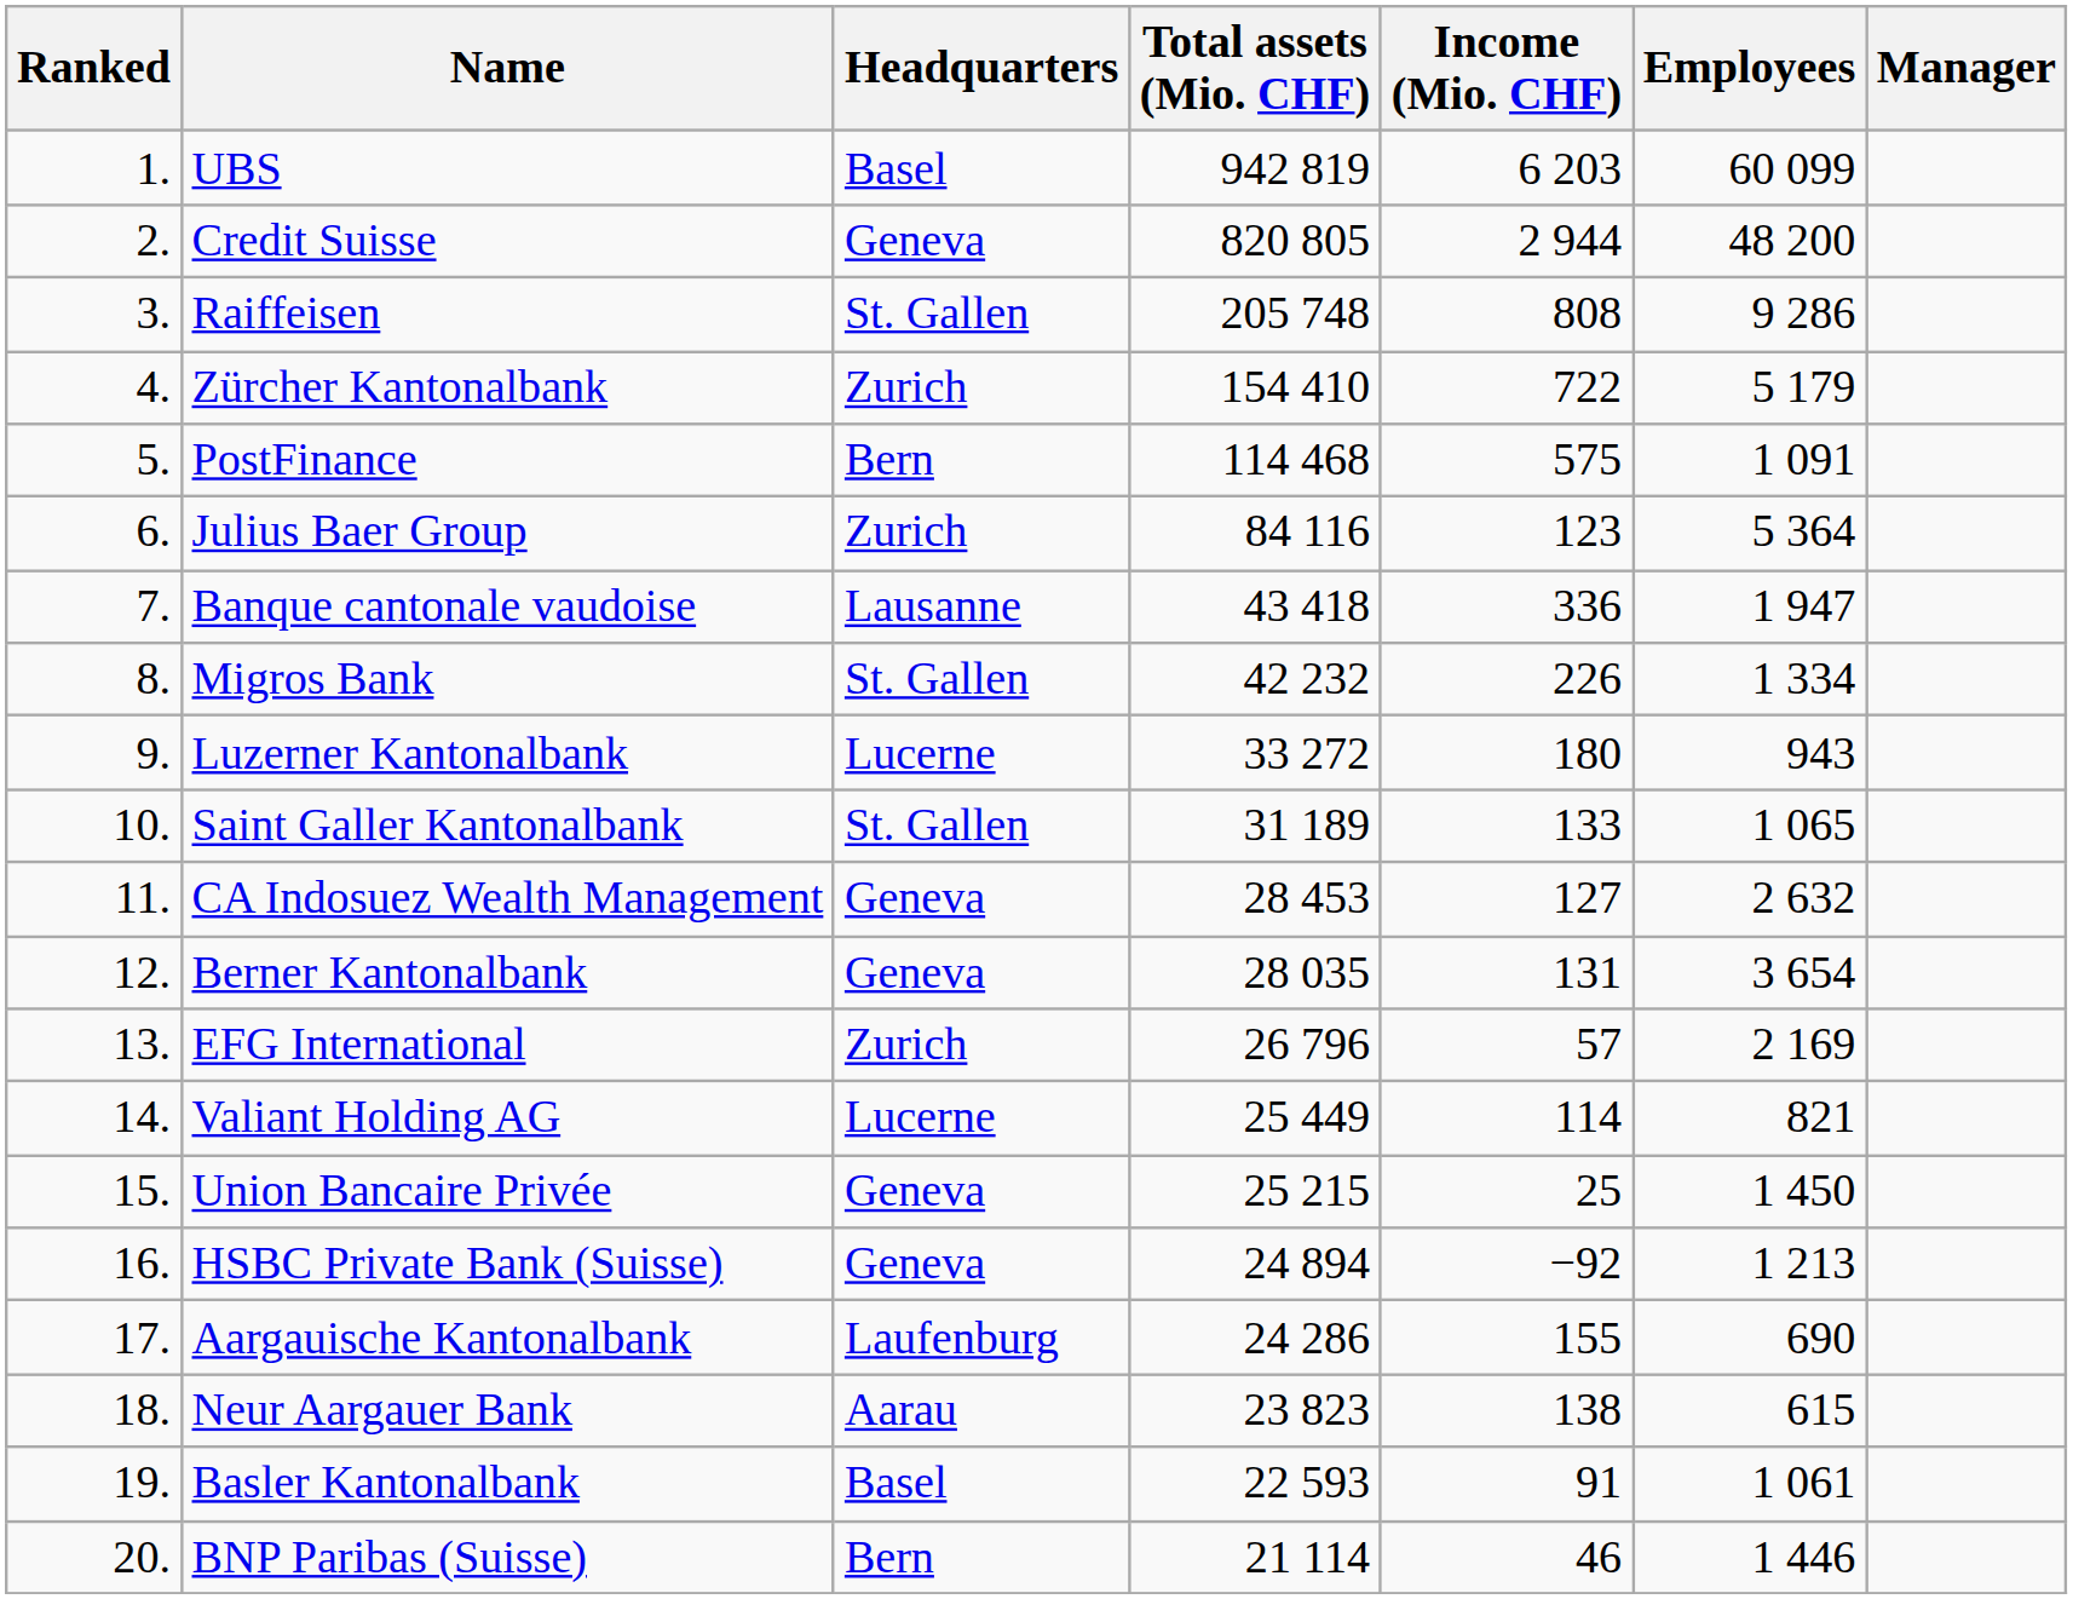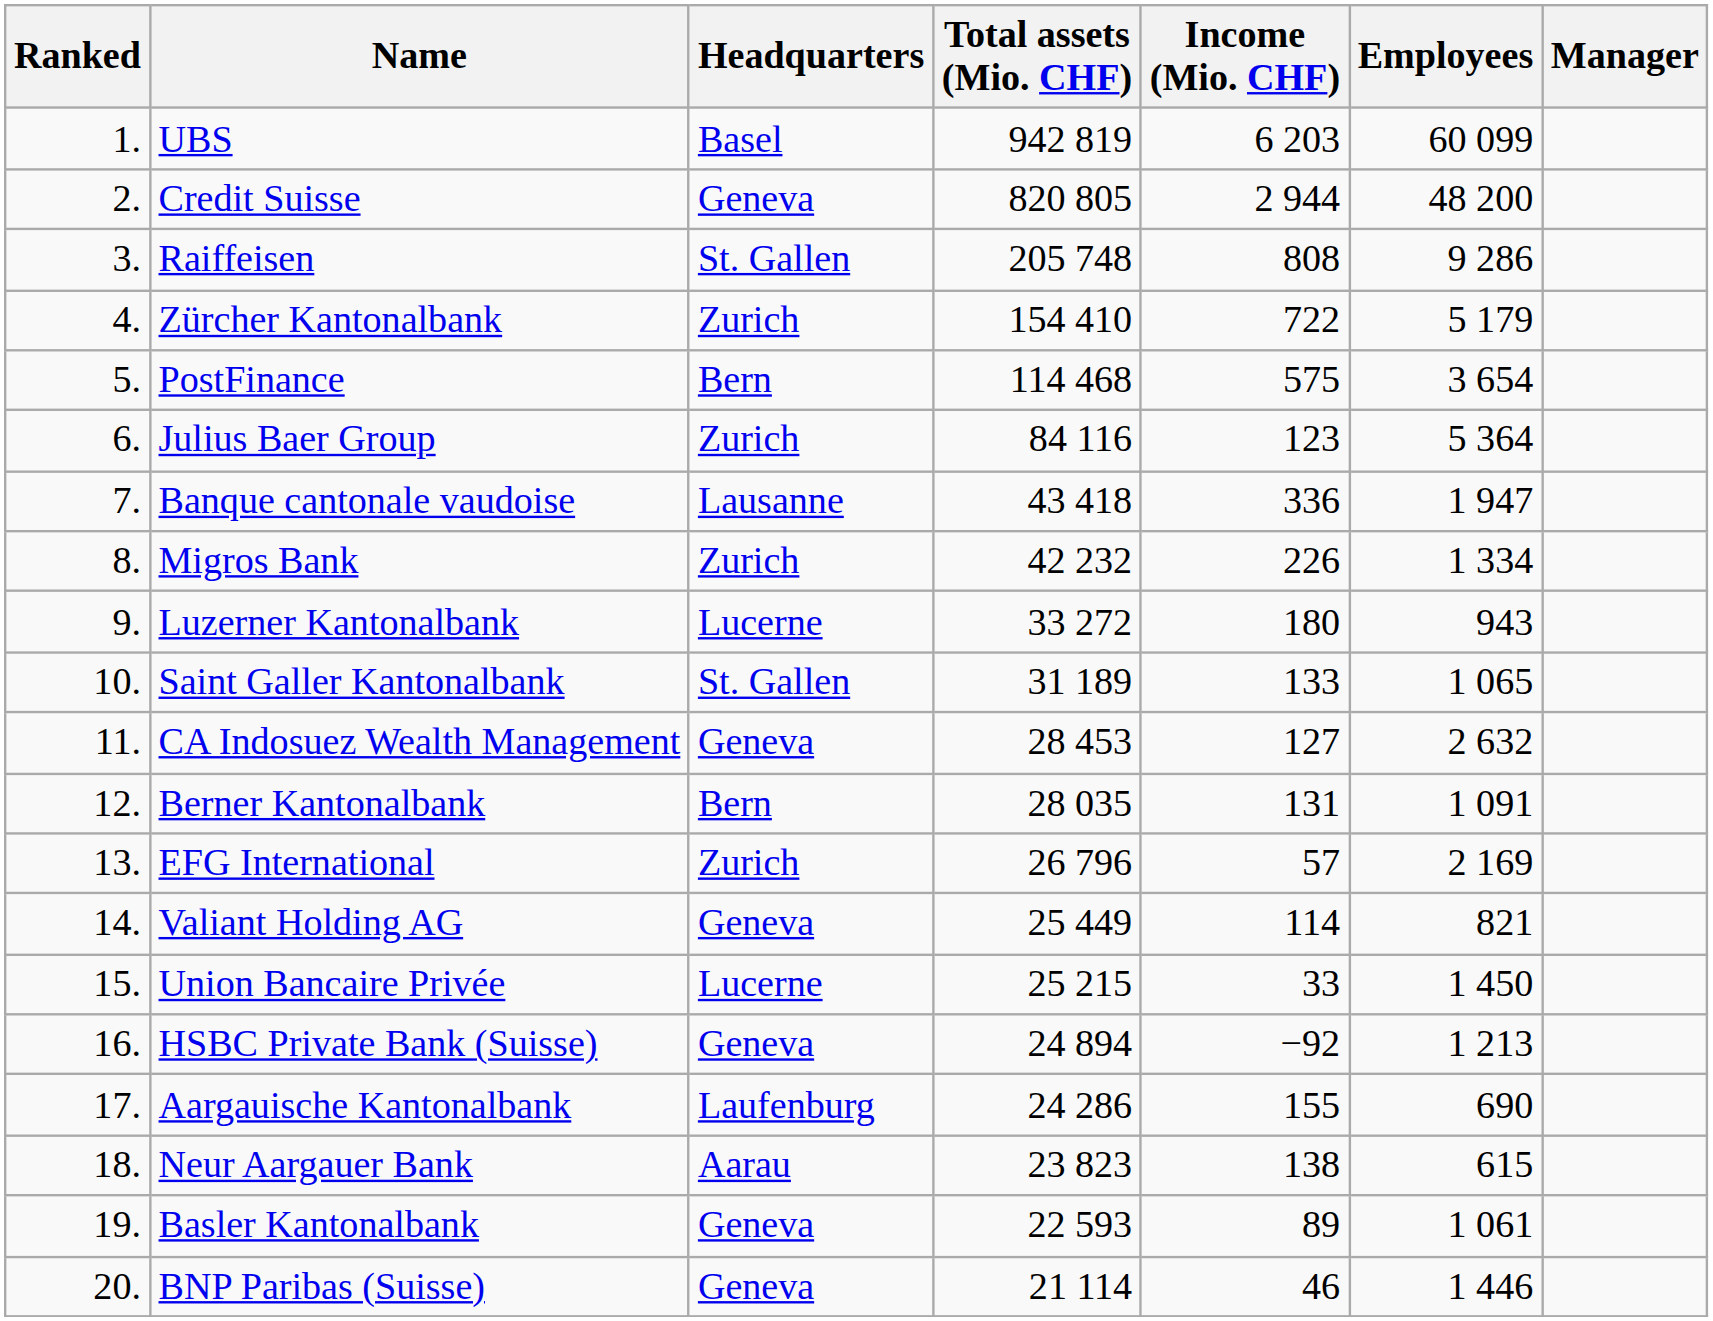PostFinance | Employees: 1 091 -> 3 654
Migros Bank | Headquarters: St. Gallen -> Zurich
Berner Kantonalbank | Headquarters: Geneva -> Bern
Berner Kantonalbank | Employees: 3 654 -> 1 091
Valiant Holding AG | Headquarters: Lucerne -> Geneva
Union Bancaire Privée | Headquarters: Geneva -> Lucerne
Union Bancaire Privée | Income (Mio. CHF): 25 -> 33
Basler Kantonalbank | Headquarters: Basel -> Geneva
Basler Kantonalbank | Income (Mio. CHF): 91 -> 89
BNP Paribas (Suisse) | Headquarters: Bern -> Geneva
